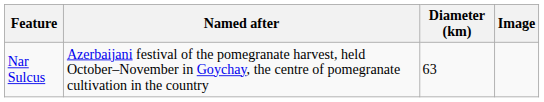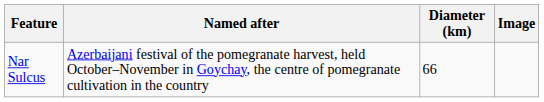Nar Sulcus | Diameter (km): 63 -> 66
